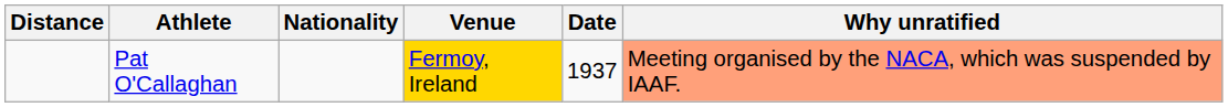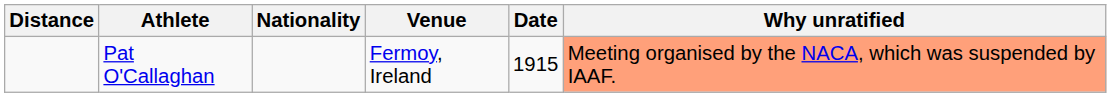Pat O'Callaghan | Venue: gold background -> no background
Pat O'Callaghan | Date: 1937 -> 1915
